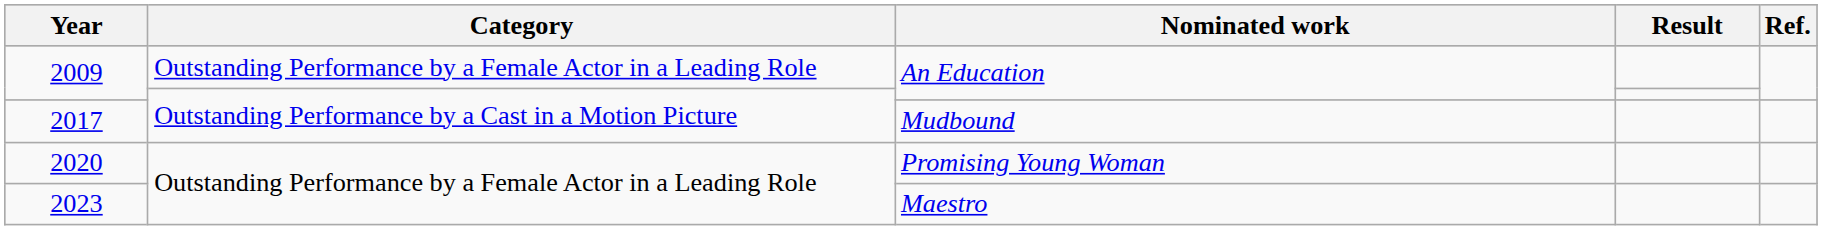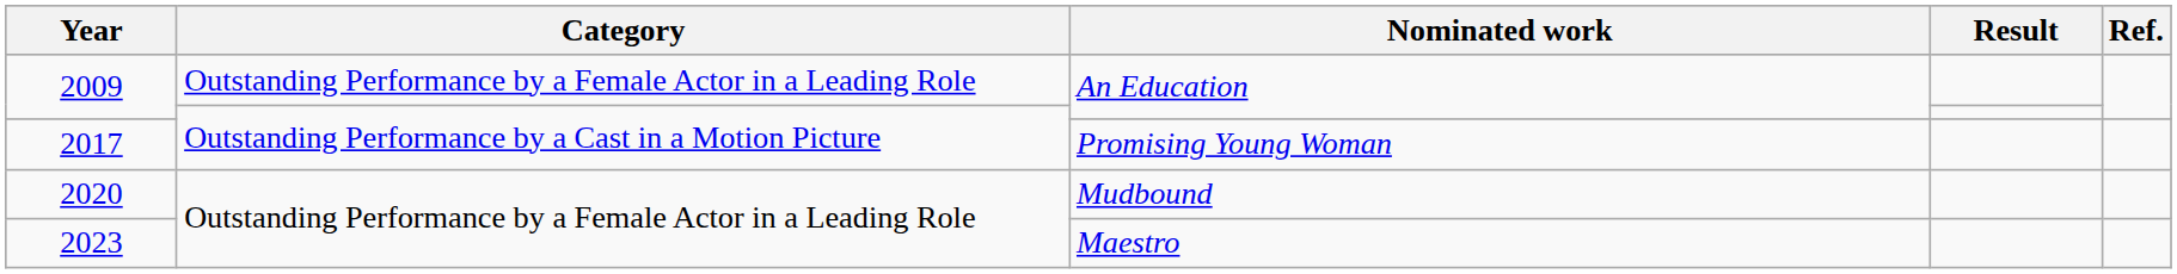2017 | Nominated work: Mudbound -> Promising Young Woman
2020 | Nominated work: Promising Young Woman -> Mudbound
